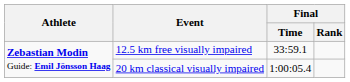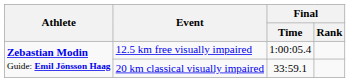12.5 km free visually impaired | Final / Time: 33:59.1 -> 1:00:05.4
20 km classical visually impaired | Final / Time: 1:00:05.4 -> 33:59.1
